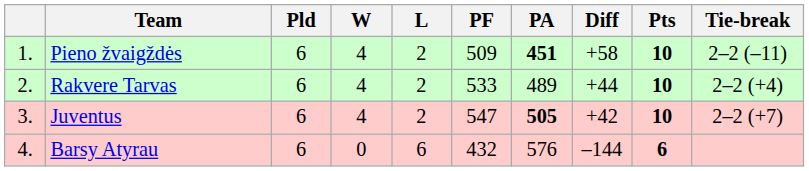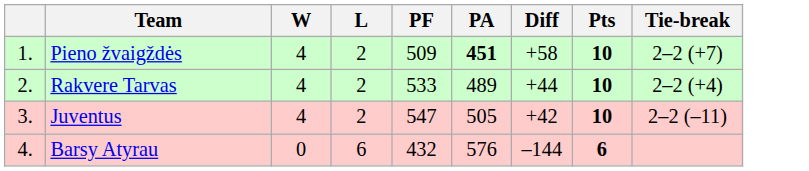- column: Pld | 6 | 6 | 6 | 6
Pieno žvaigždės | Tie-break: 2–2 (–11) -> 2–2 (+7)
Juventus | PA: bold -> normal
Juventus | Tie-break: 2–2 (+7) -> 2–2 (–11)
